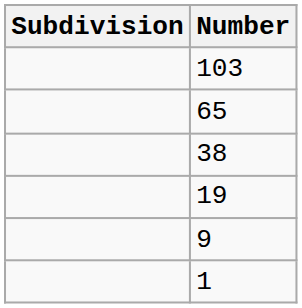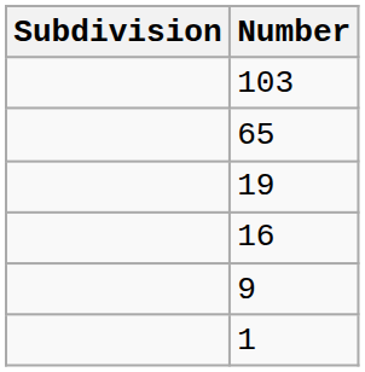- row: 38
+ row: 16
